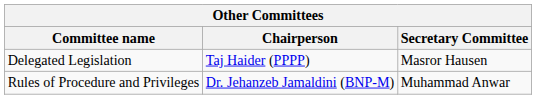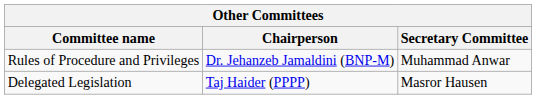rows swapped: Rules of Procedure and Privileges <-> Delegated Legislation
